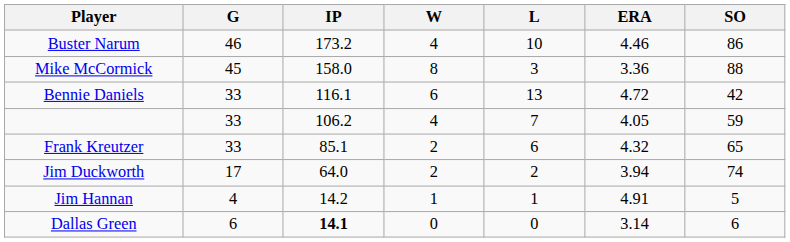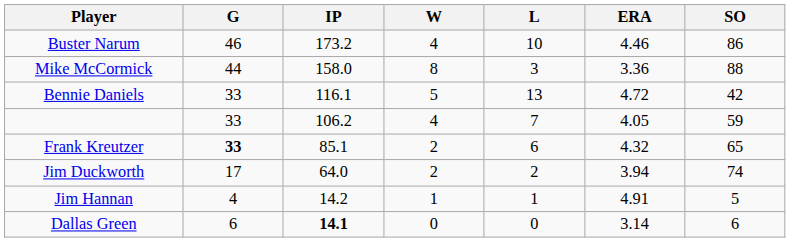Mike McCormick | G: 45 -> 44
Bennie Daniels | W: 6 -> 5
Frank Kreutzer | G: normal -> bold
